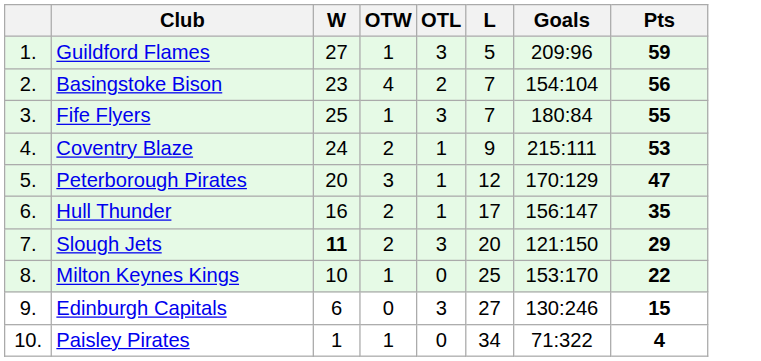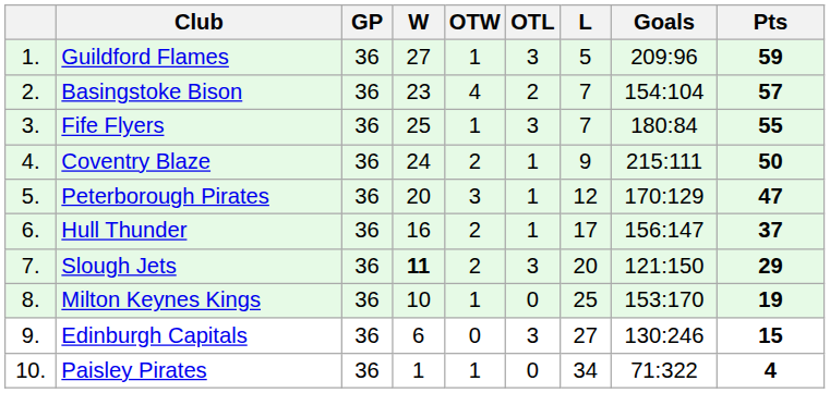+ column: GP | 36 | 36 | 36 | 36 | 36 | 36 | 36 | 36 | 36 | 36
Basingstoke Bison | Pts: 56 -> 57
Coventry Blaze | Pts: 53 -> 50
Hull Thunder | Pts: 35 -> 37
Milton Keynes Kings | Pts: 22 -> 19
